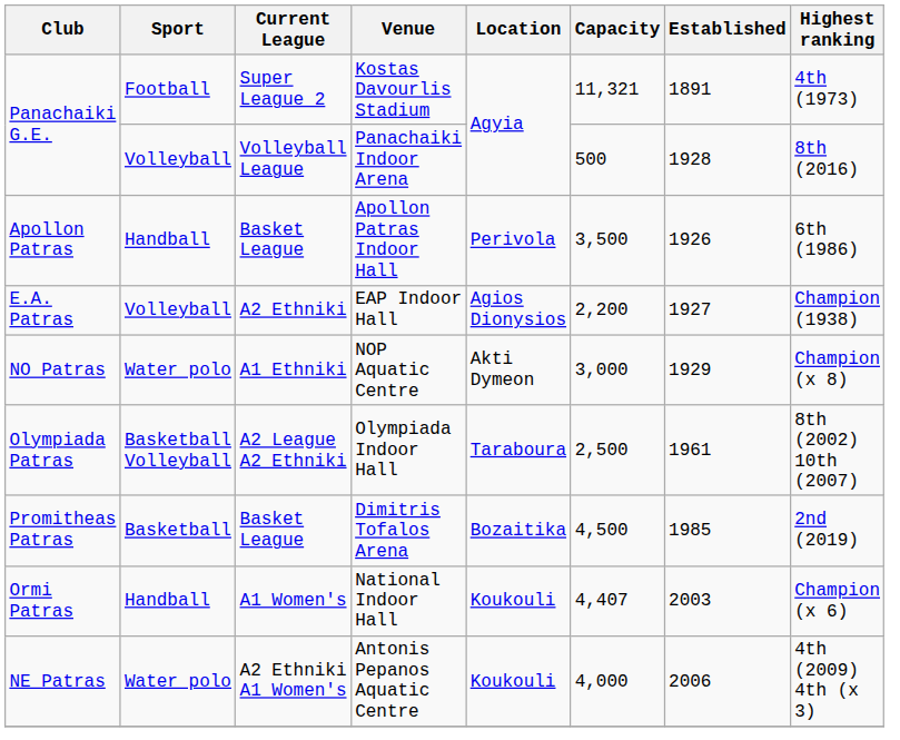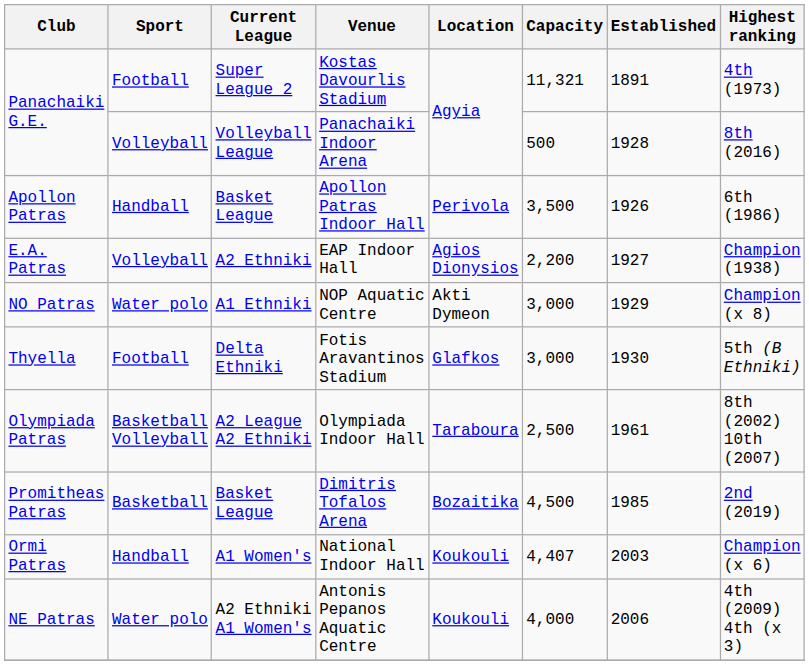+ row: Thyella | Football | Delta Ethniki | Fotis Aravantinos Stadium | Glafkos | 3,000 | 1930 | 5th (B Ethniki)
